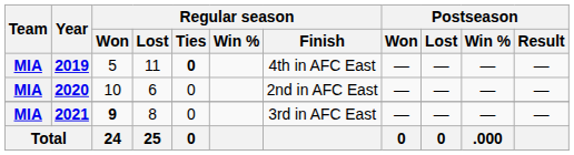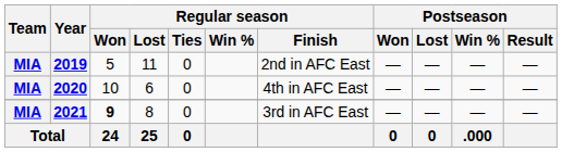2019 | Regular season / Ties: bold -> normal
2019 | Regular season / Finish: 4th in AFC East -> 2nd in AFC East
2020 | Regular season / Finish: 2nd in AFC East -> 4th in AFC East
